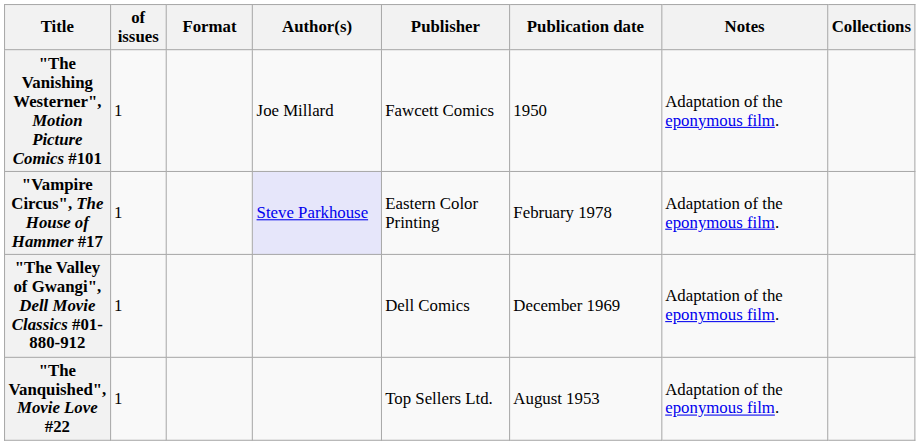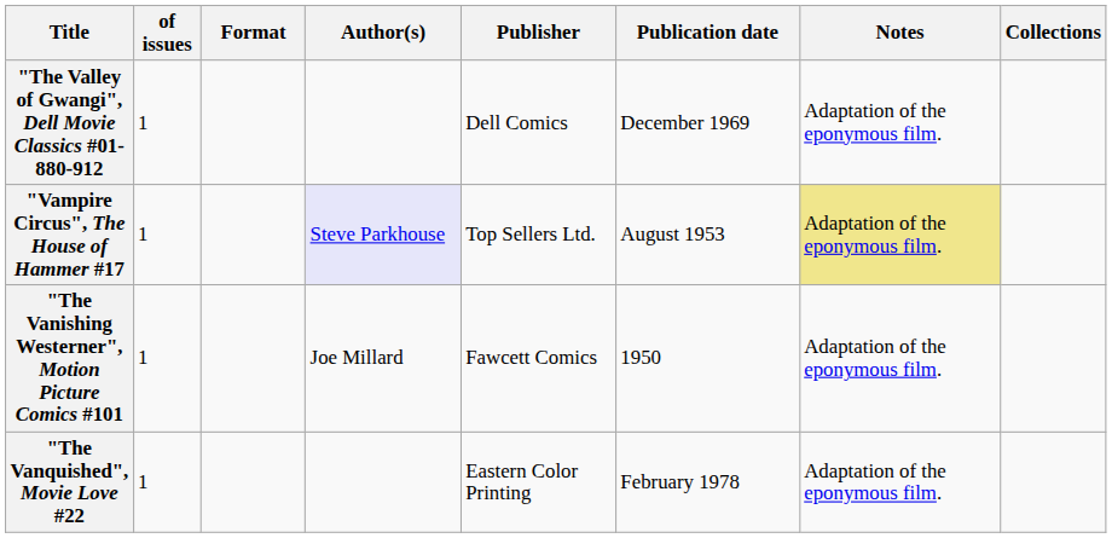rows swapped: "The Valley of Gwangi", Dell Movie Classics #01-880-912 <-> "The Vanishing Westerner", Motion Picture Comics #101
"Vampire Circus", The House of Hammer #17 | Publisher: Eastern Color Printing -> Top Sellers Ltd.
"Vampire Circus", The House of Hammer #17 | Publication date: February 1978 -> August 1953
"Vampire Circus", The House of Hammer #17 | Notes: no background -> khaki background
"The Vanquished", Movie Love #22 | Publisher: Top Sellers Ltd. -> Eastern Color Printing
"The Vanquished", Movie Love #22 | Publication date: August 1953 -> February 1978
